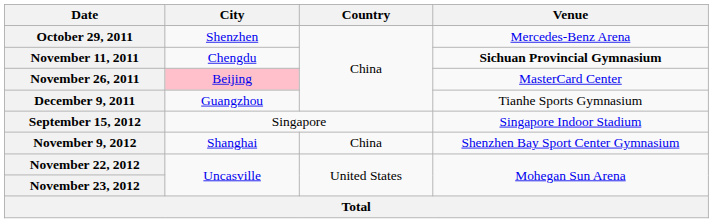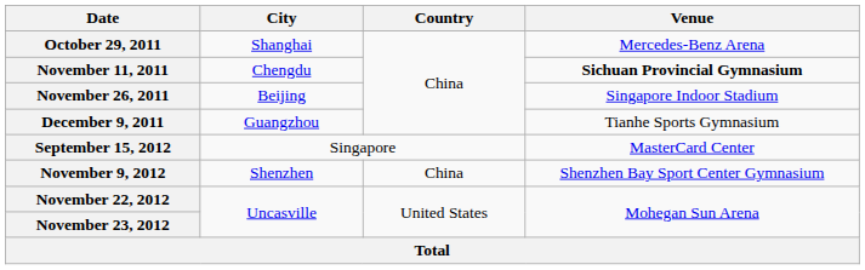October 29, 2011 | City: Shenzhen -> Shanghai
November 26, 2011 | City: pink background -> no background
November 26, 2011 | Venue: MasterCard Center -> Singapore Indoor Stadium
September 15, 2012 | Venue: Singapore Indoor Stadium -> MasterCard Center
November 9, 2012 | City: Shanghai -> Shenzhen
